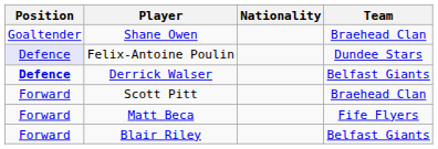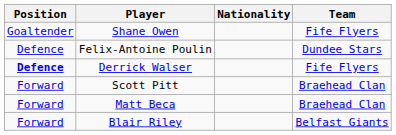Shane Owen | Team: Braehead Clan -> Fife Flyers
Felix-Antoine Poulin | Position: lavender background -> no background
Derrick Walser | Team: Belfast Giants -> Fife Flyers
Matt Beca | Team: Fife Flyers -> Braehead Clan
